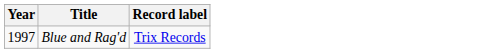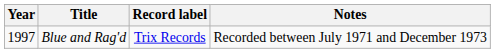+ column: Notes | Recorded between July 1971 and December 1973
